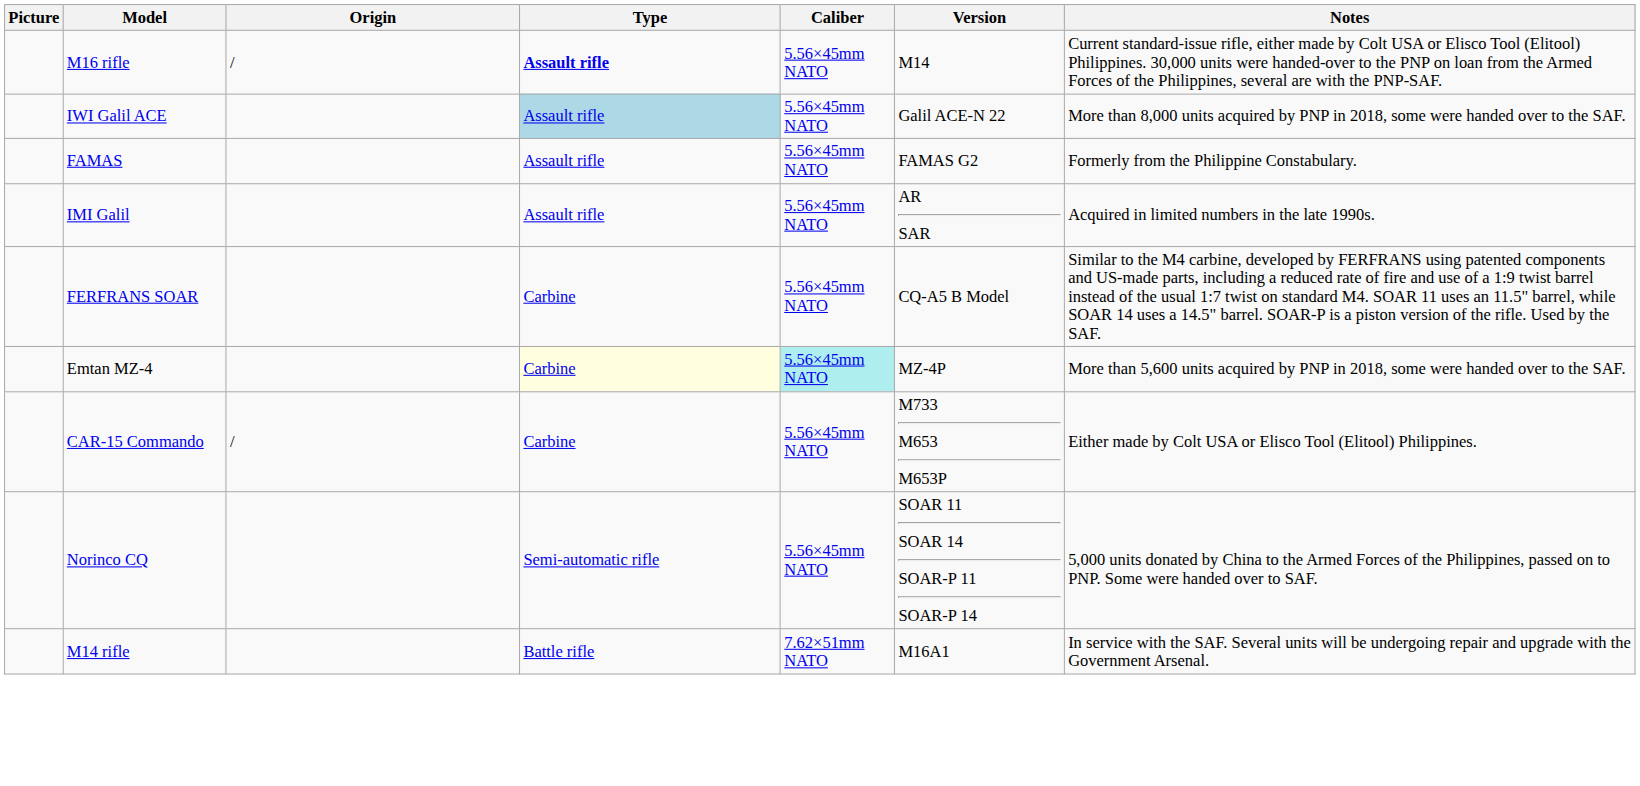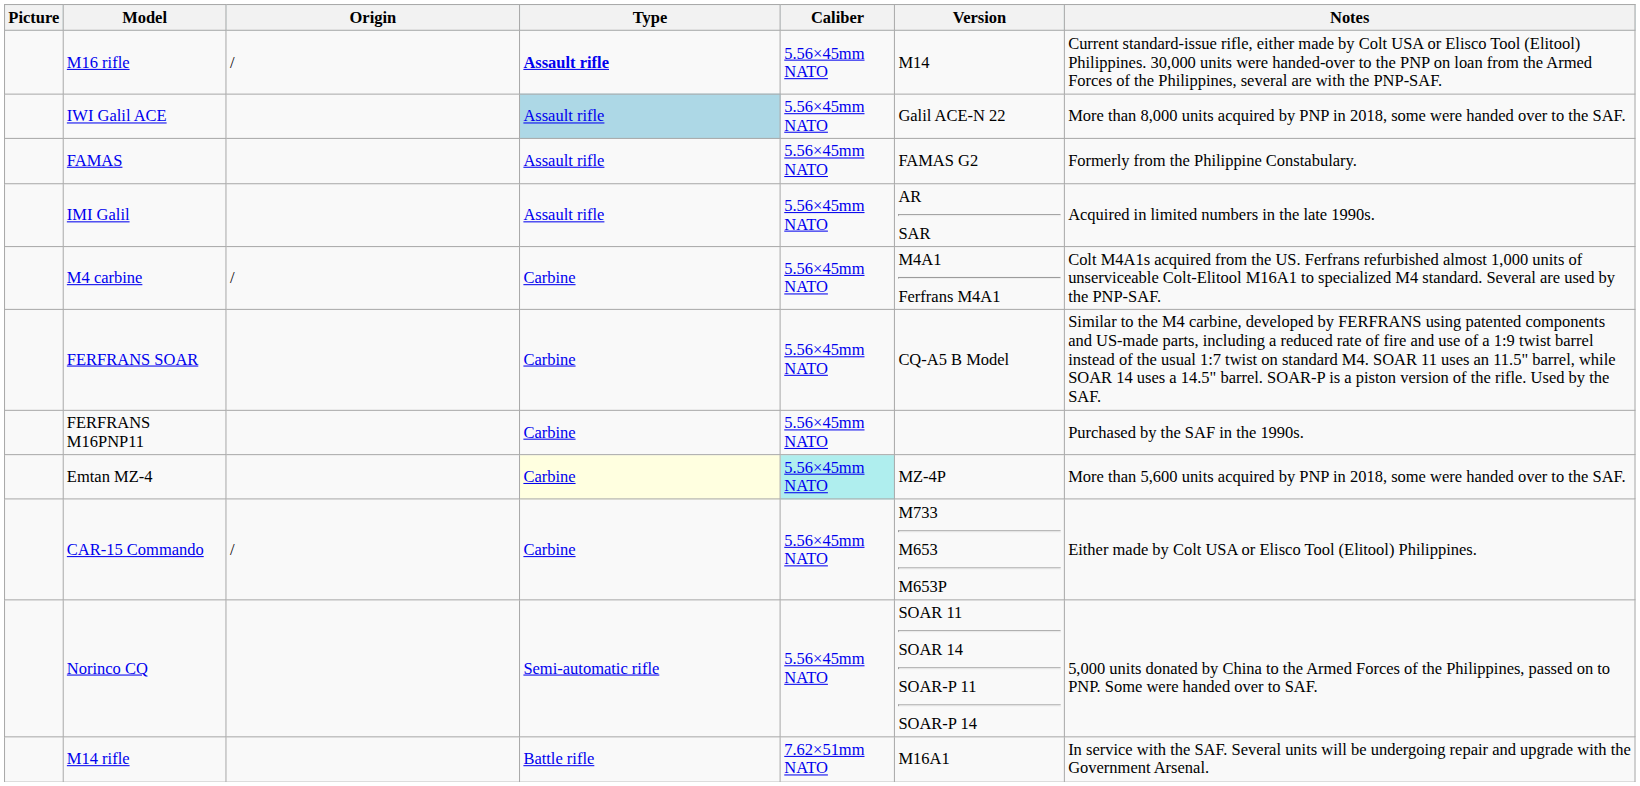+ row: M4 carbine | / | Carbine | 5.56×45mm NATO | M4A1 Ferfrans M4A1 | Colt M4A1s acquired from the US. Ferfrans refurbished almost 1,000 units of unserviceable Colt-Elitool M16A1 to specialized M4 standard. Several are used by the PNP-SAF.
+ row: FERFRANS M16PNP11 | Carbine | 5.56×45mm NATO | Purchased by the SAF in the 1990s.
